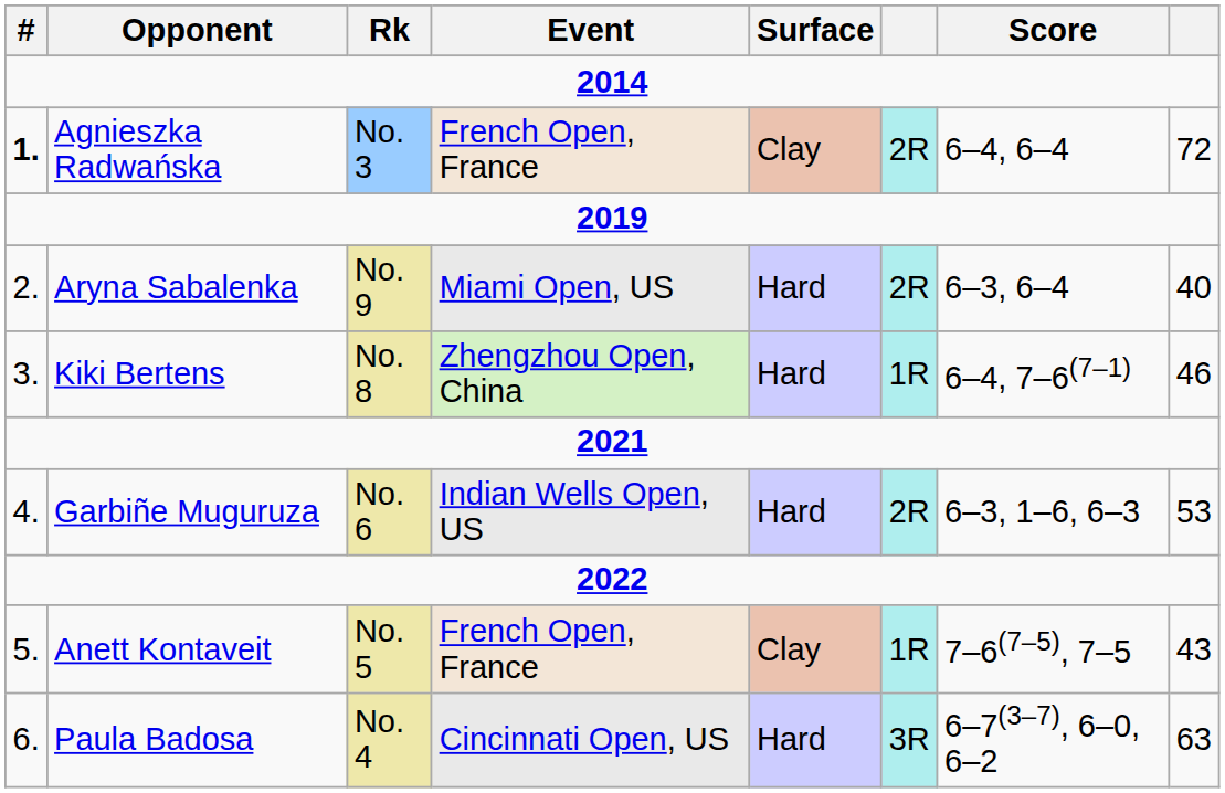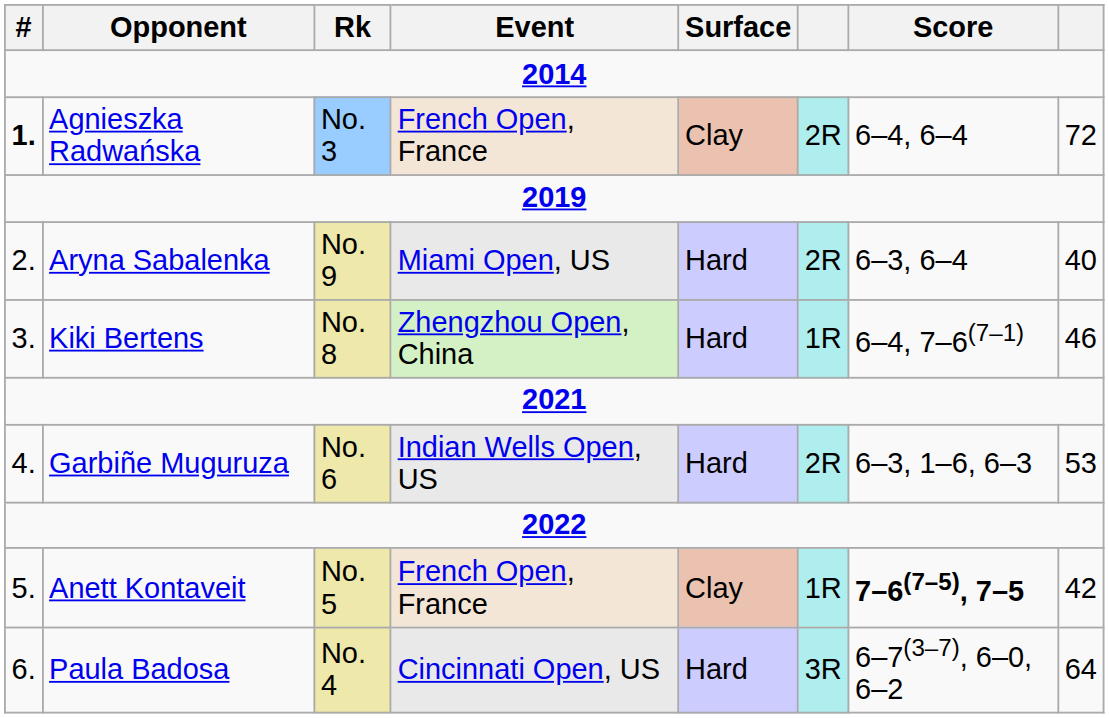Anett Kontaveit | Score: normal -> bold
Anett Kontaveit | column 8: 43 -> 42
Paula Badosa | column 8: 63 -> 64
